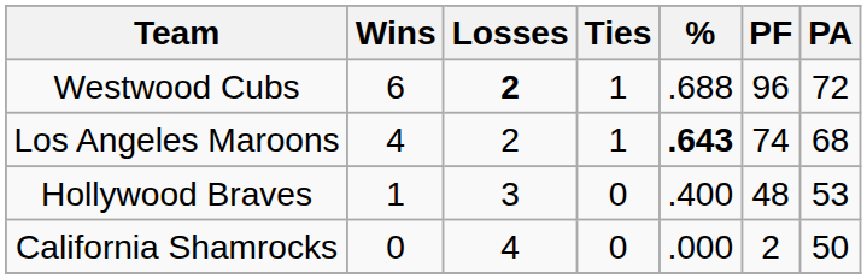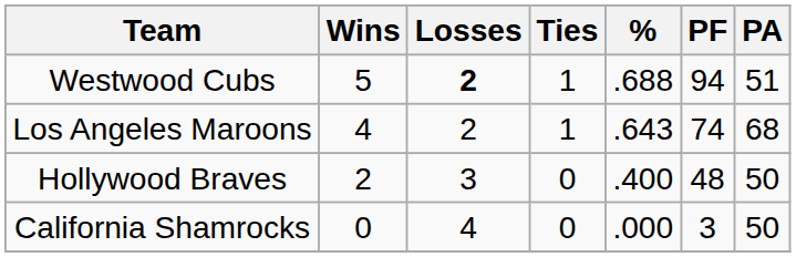Westwood Cubs | Wins: 6 -> 5
Westwood Cubs | PF: 96 -> 94
Westwood Cubs | PA: 72 -> 51
Los Angeles Maroons | %: bold -> normal
Hollywood Braves | Wins: 1 -> 2
Hollywood Braves | PA: 53 -> 50
California Shamrocks | PF: 2 -> 3
